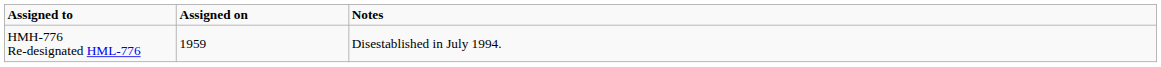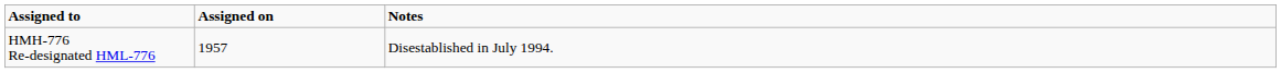HMH-776 Re-designated HML-776 | Assigned on: 1959 -> 1957
